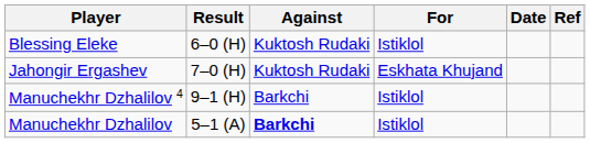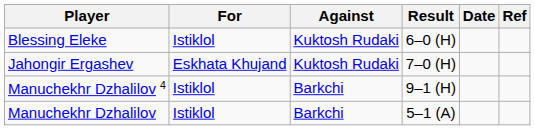columns swapped: For <-> Result
Manuchekhr Dzhalilov | Against: bold -> normal
